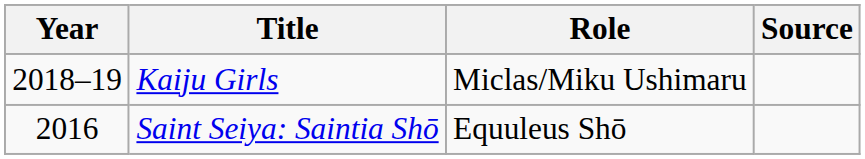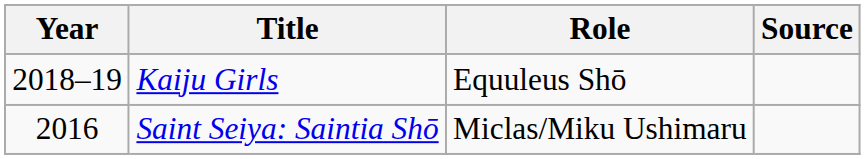Kaiju Girls | Role: Miclas/Miku Ushimaru -> Equuleus Shō
Saint Seiya: Saintia Shō | Role: Equuleus Shō -> Miclas/Miku Ushimaru
